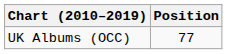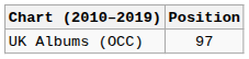UK Albums (OCC) | Position: 77 -> 97
